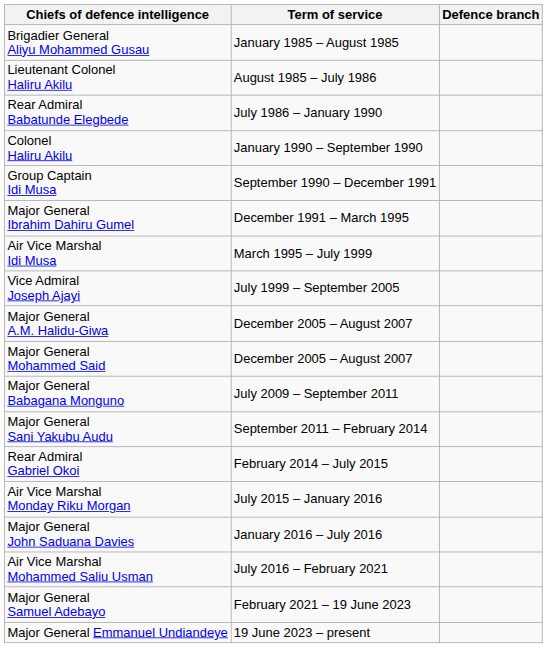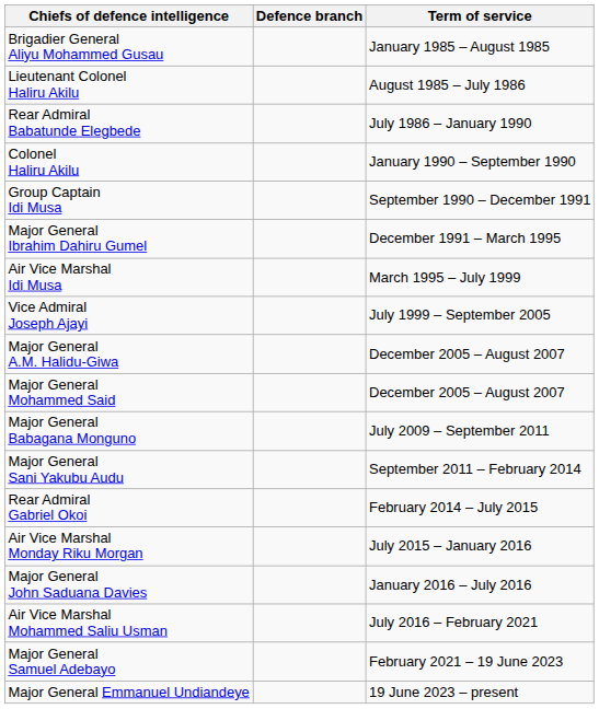columns swapped: Term of service <-> Defence branch
